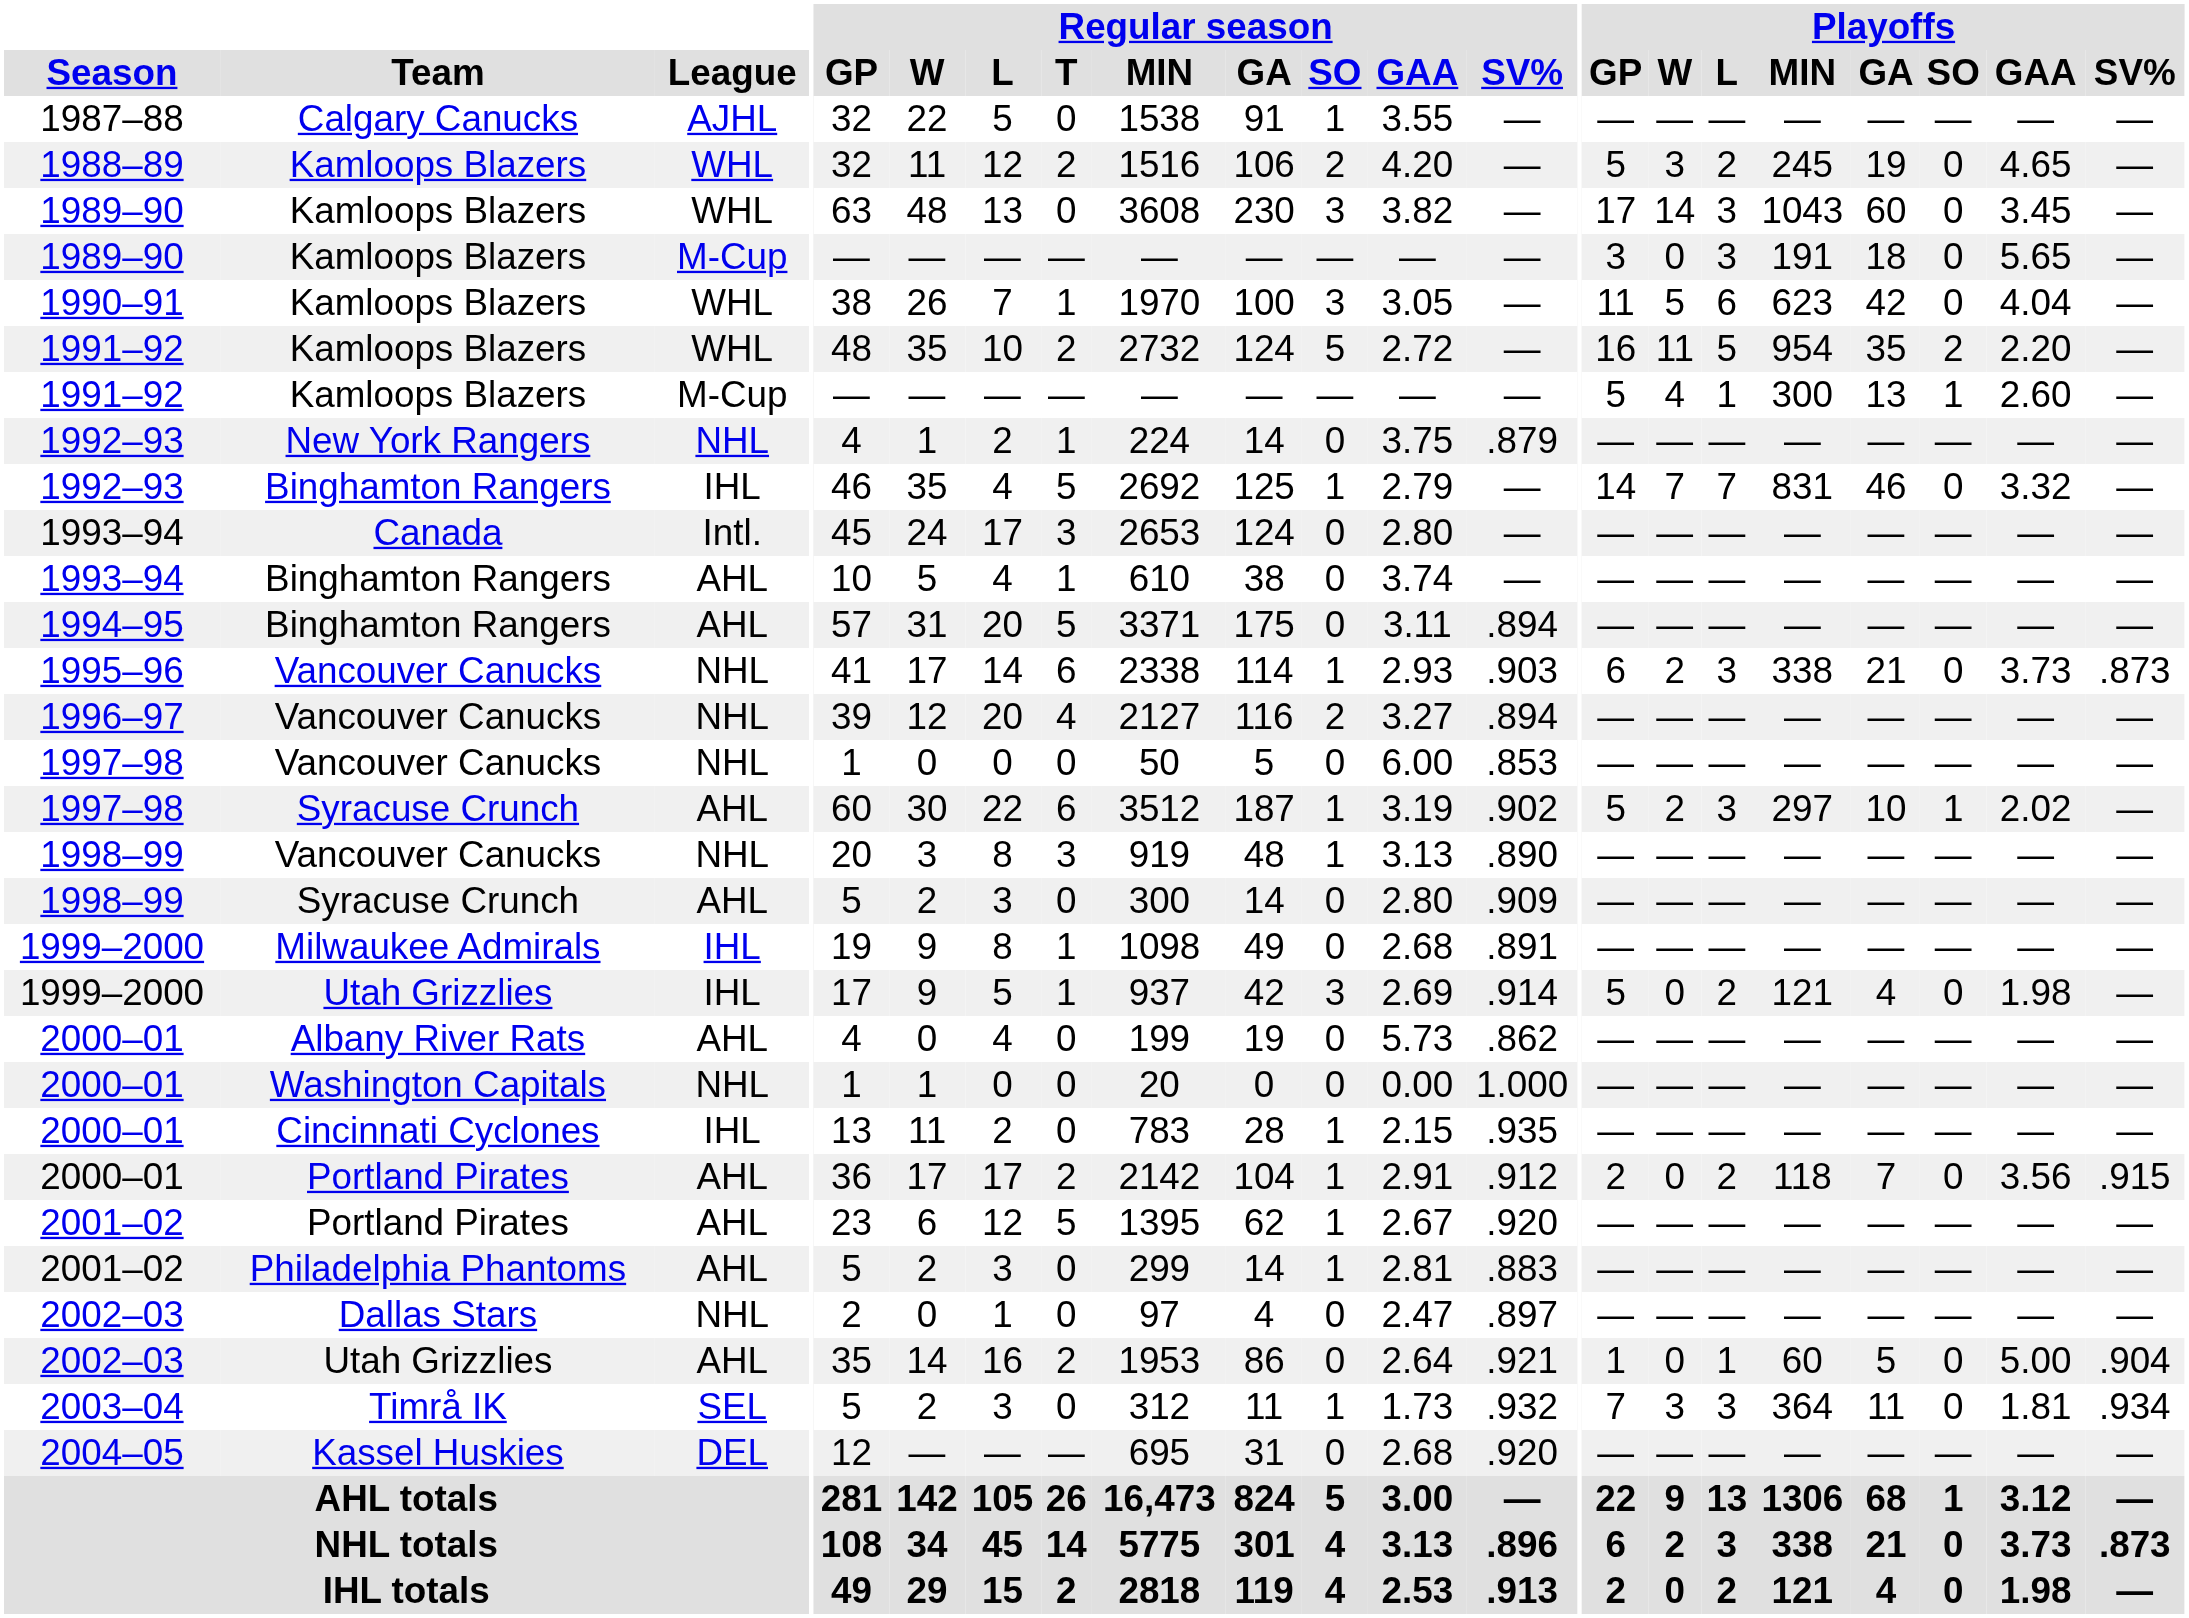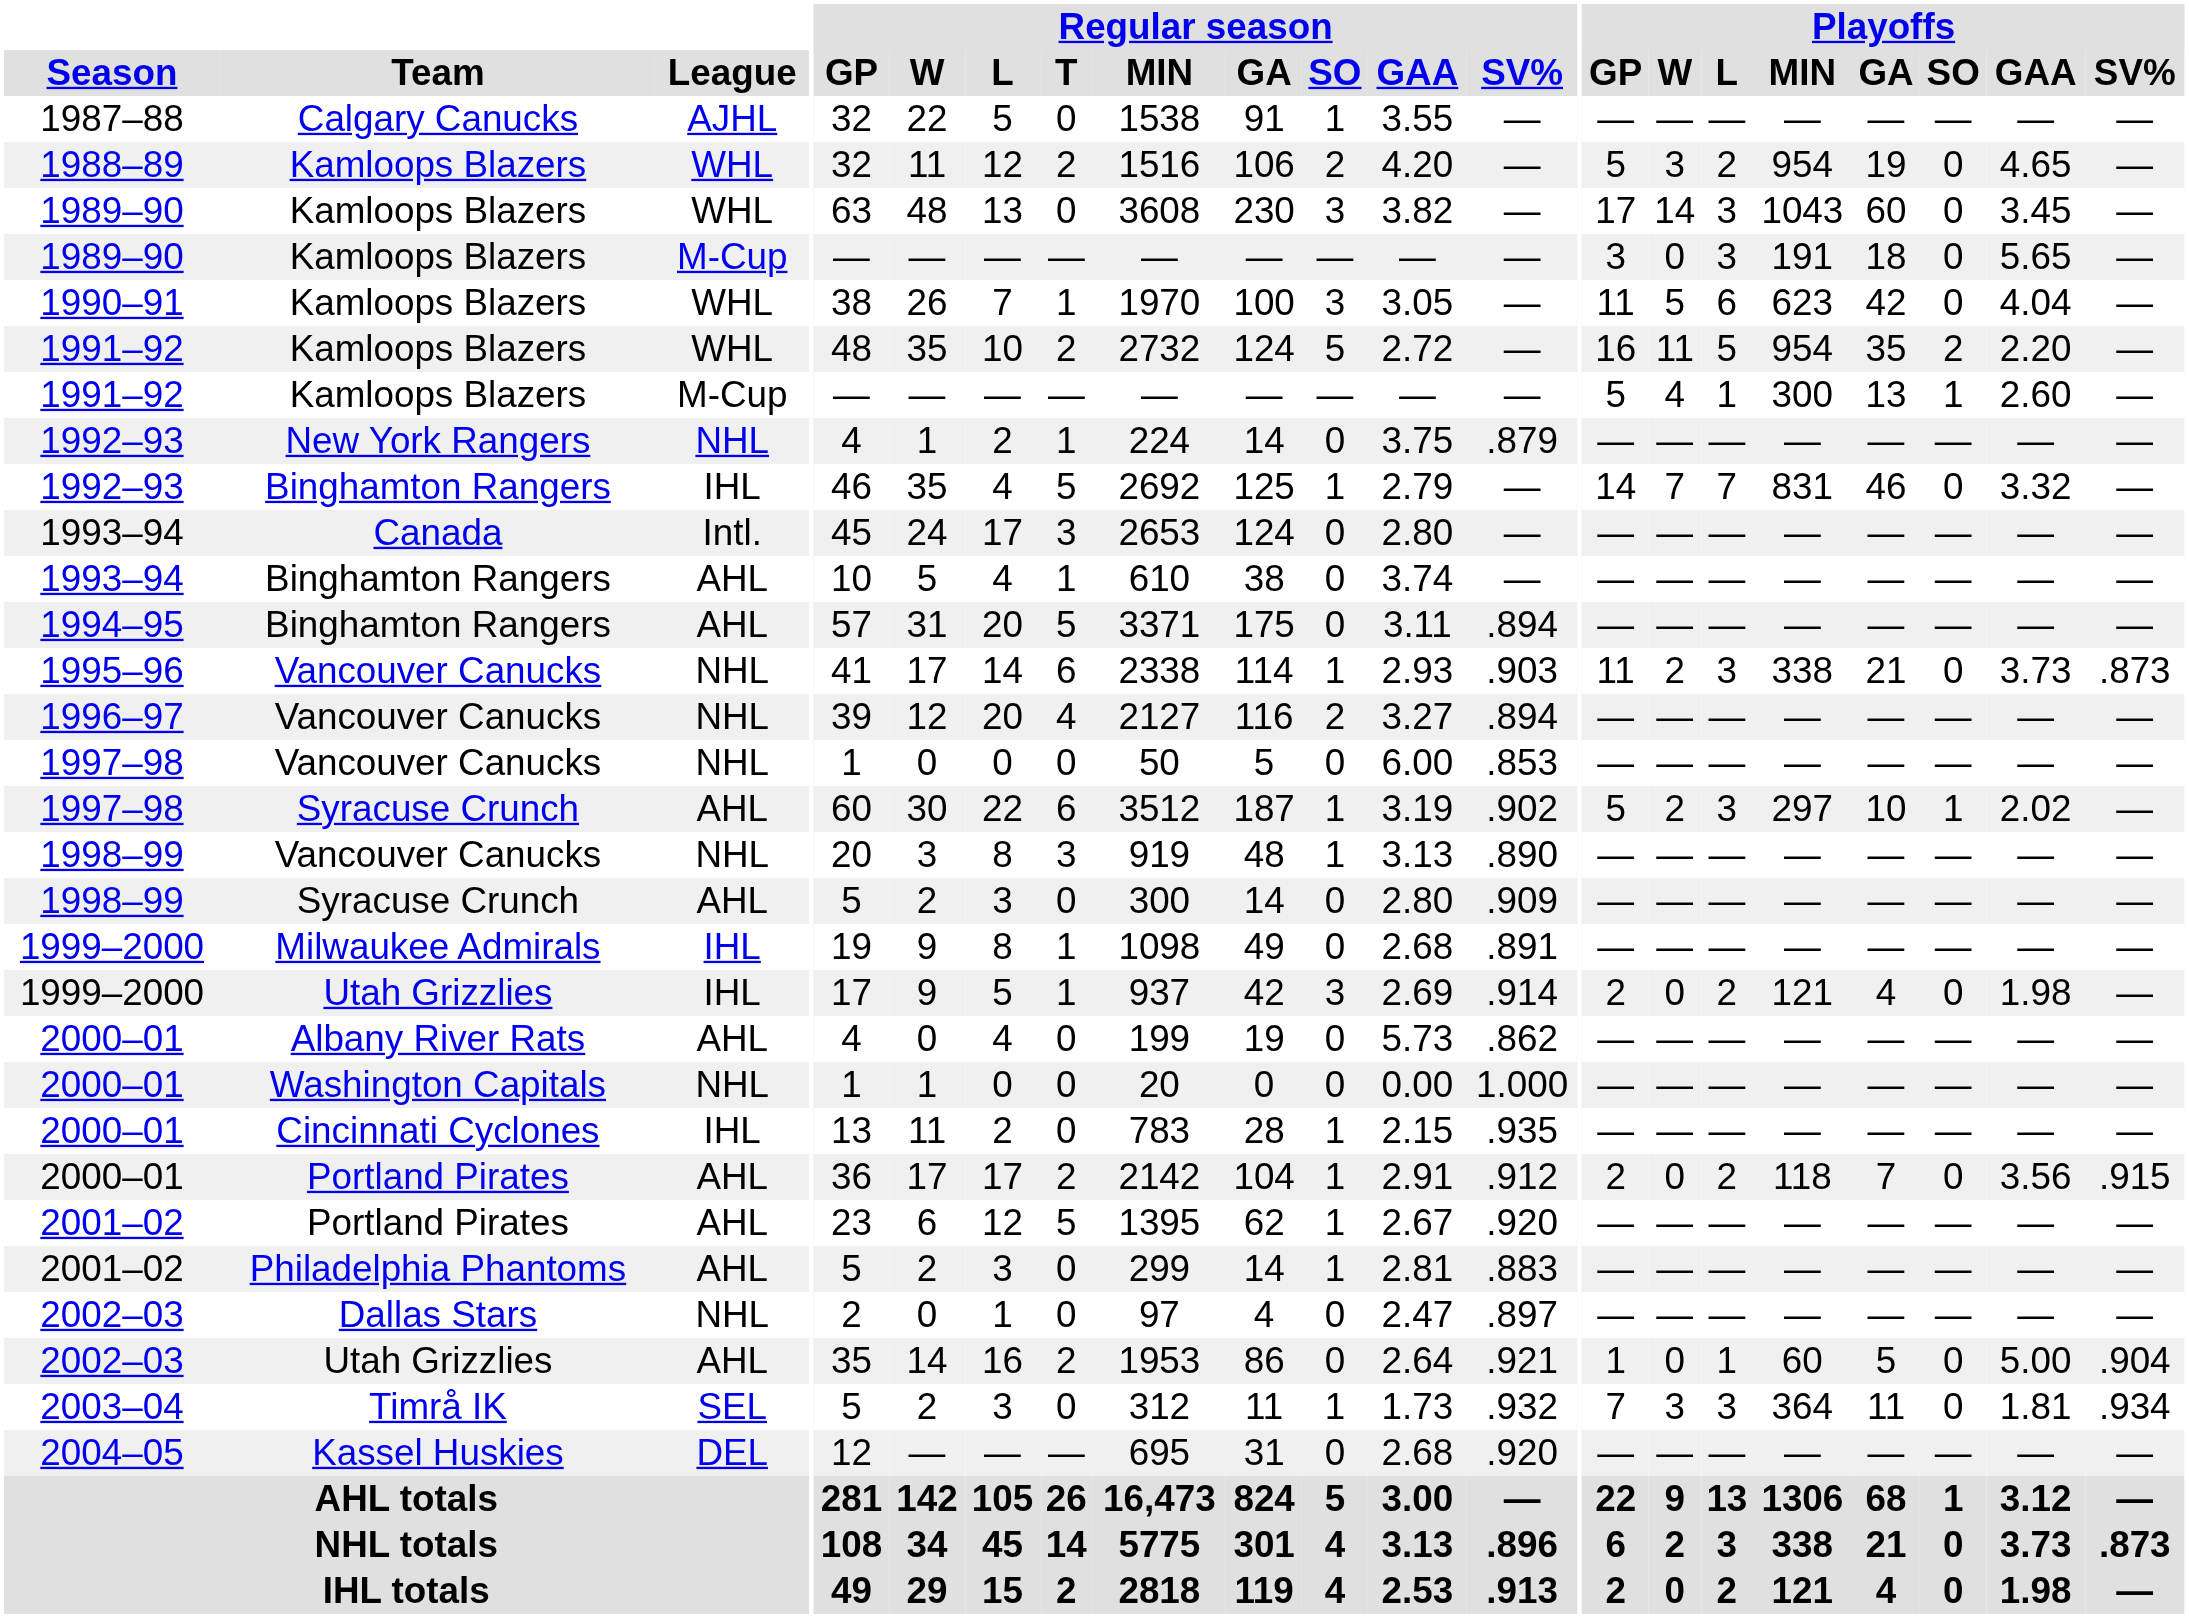1988–89 | Playoffs / MIN: 245 -> 954
1995–96 | Playoffs / GP: 6 -> 11
1999–2000 / Utah Grizzlies | Playoffs / GP: 5 -> 2
